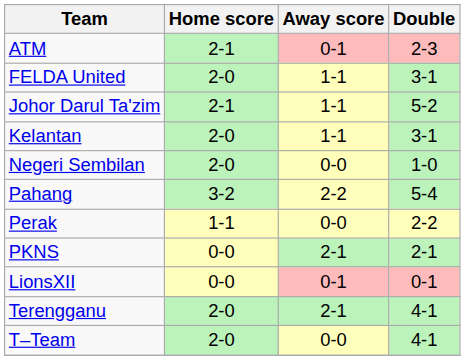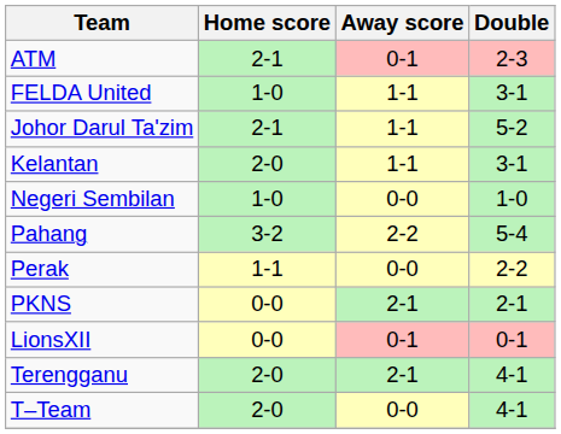FELDA United | Home score: 2-0 -> 1-0
Negeri Sembilan | Home score: 2-0 -> 1-0
